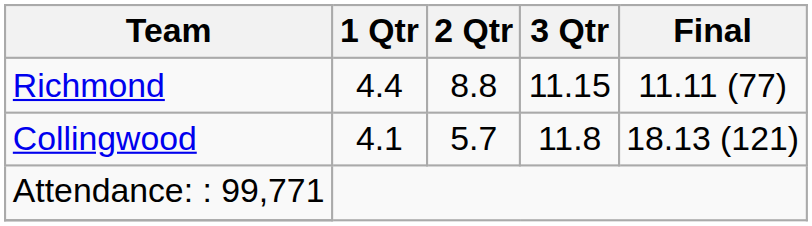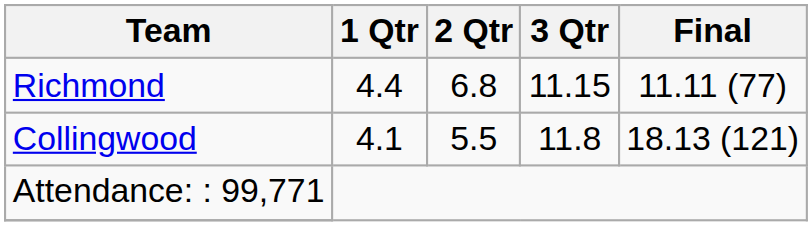Richmond | 2 Qtr: 8.8 -> 6.8
Collingwood | 2 Qtr: 5.7 -> 5.5
